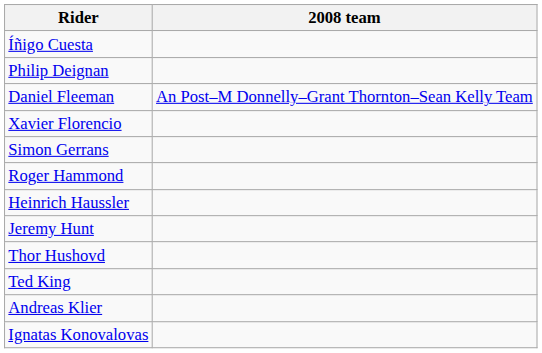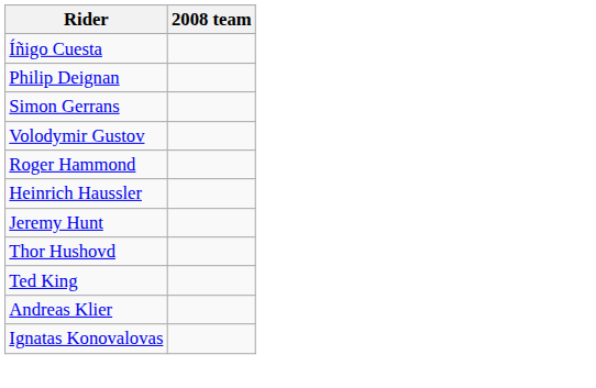- row: Daniel Fleeman | An Post–M Donnelly–Grant Thornton–Sean Kelly Team
- row: Xavier Florencio
+ row: Volodymir Gustov
